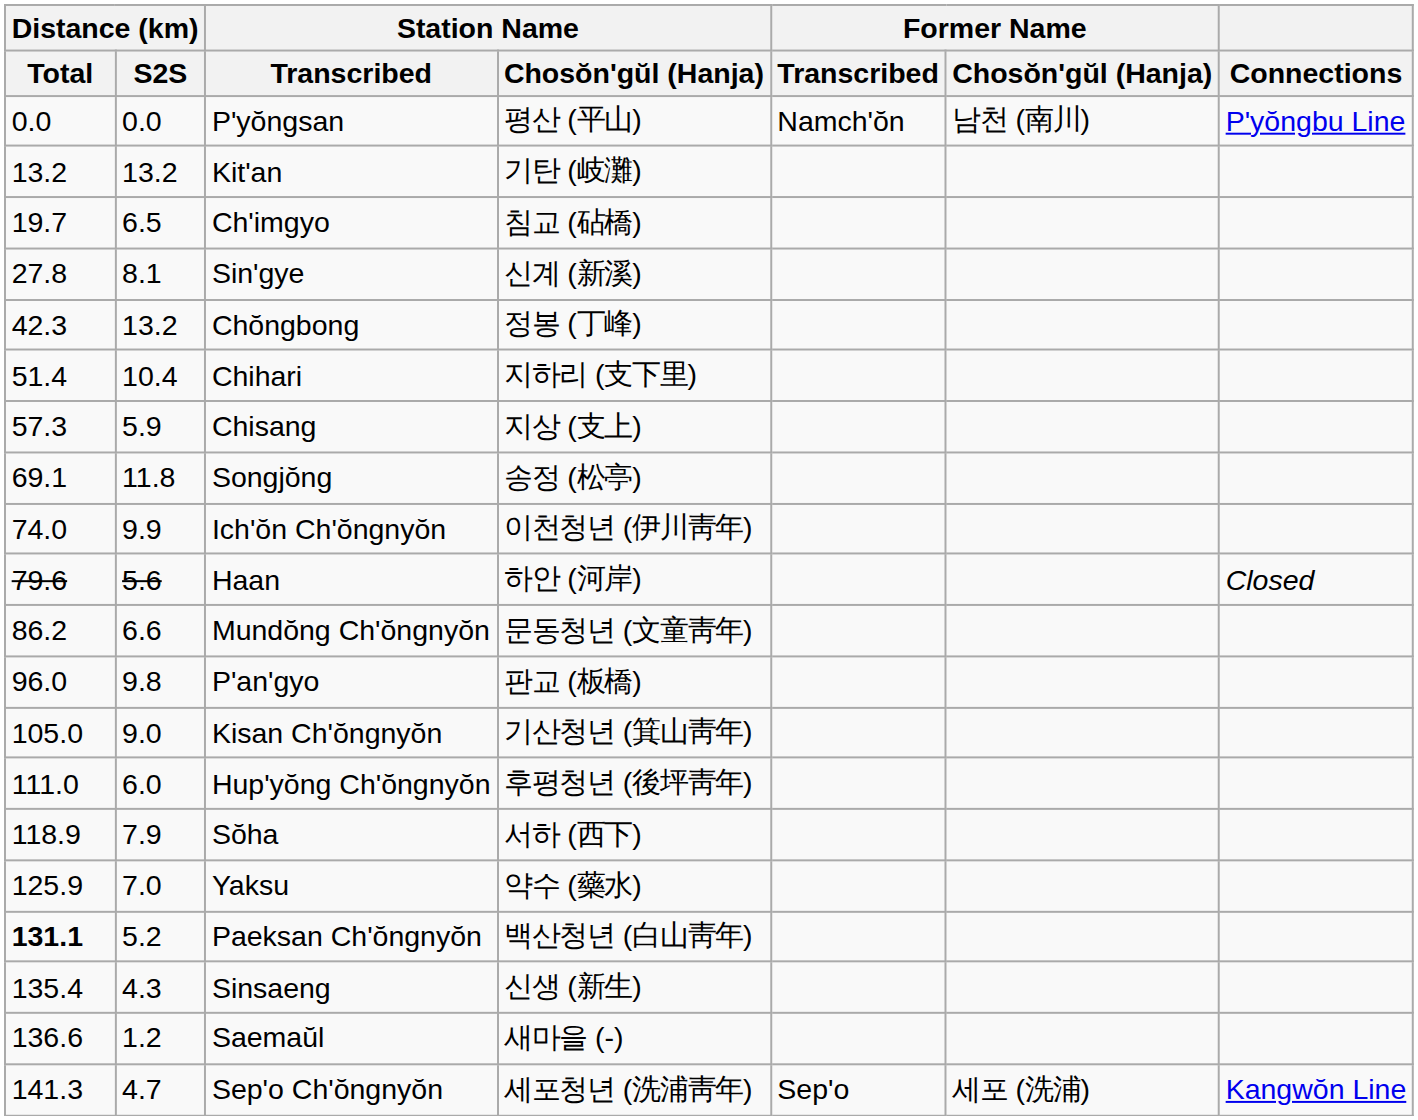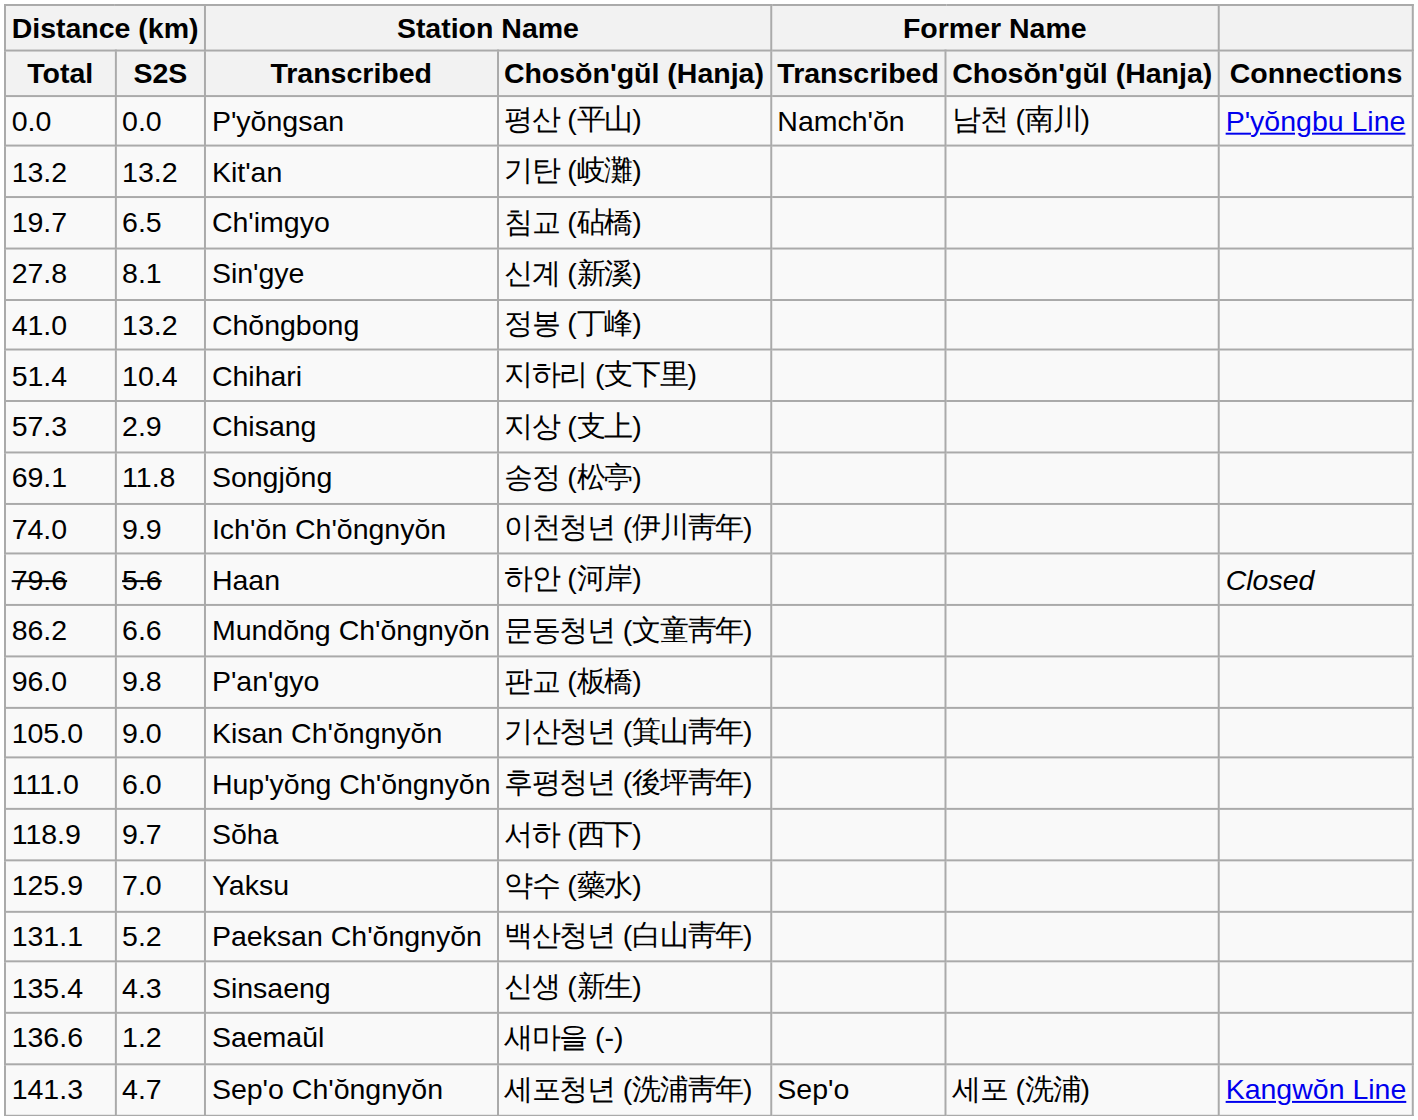Chŏngbong | Distance (km) / Total: 42.3 -> 41.0
Chisang | Distance (km) / S2S: 5.9 -> 2.9
Sŏha | Distance (km) / S2S: 7.9 -> 9.7
Paeksan Ch'ŏngnyŏn | Distance (km) / Total: bold -> normal
